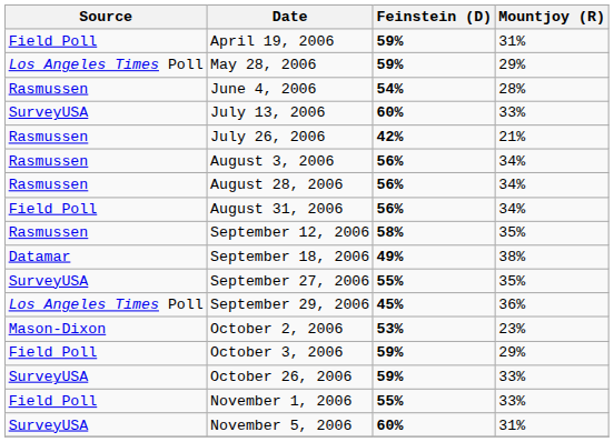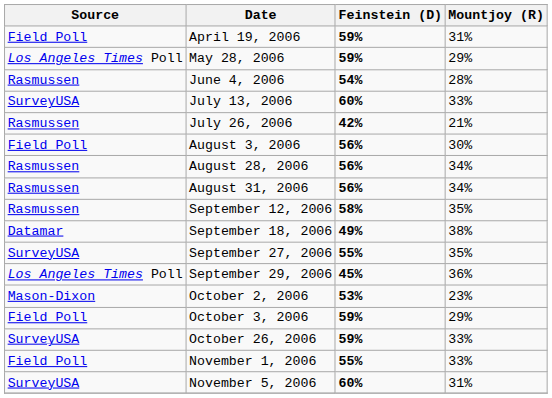August 3, 2006 | Source: Rasmussen -> Field Poll
August 3, 2006 | Mountjoy (R): 34% -> 30%
August 31, 2006 | Source: Field Poll -> Rasmussen
